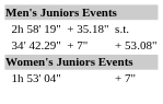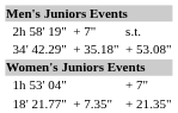2h 58' 19" | column 5: + 35.18" -> + 7"
34' 42.29" | column 5: + 7" -> + 35.18"
+ row: 18' 21.77" | + 7.35" | + 21.35"
